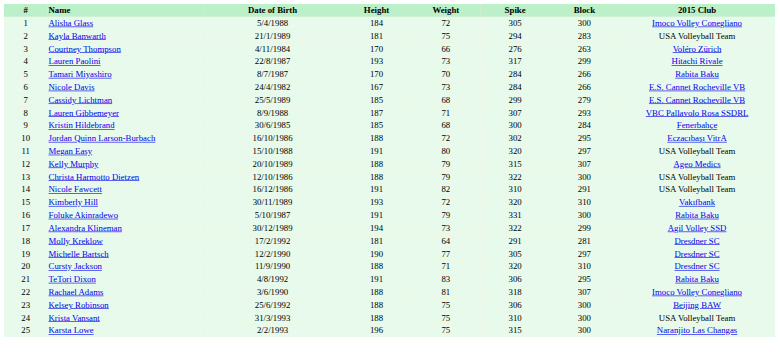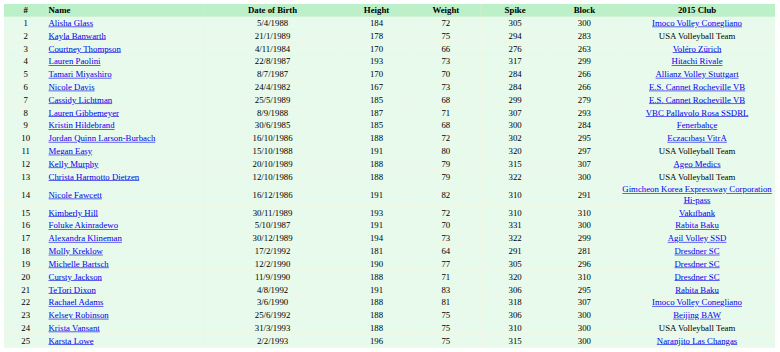Kayla Banwarth | Height: 181 -> 178
Tamari Miyashiro | 2015 Club: Rabita Baku -> Allianz Volley Stuttgart
Nicole Fawcett | 2015 Club: USA Volleyball Team -> Gimcheon Korea Expressway Corporation Hi-pass
Kimberly Hill | Spike: 320 -> 310
Foluke Akinradewo | Weight: 79 -> 70
Michelle Bartsch | Block: 297 -> 296
